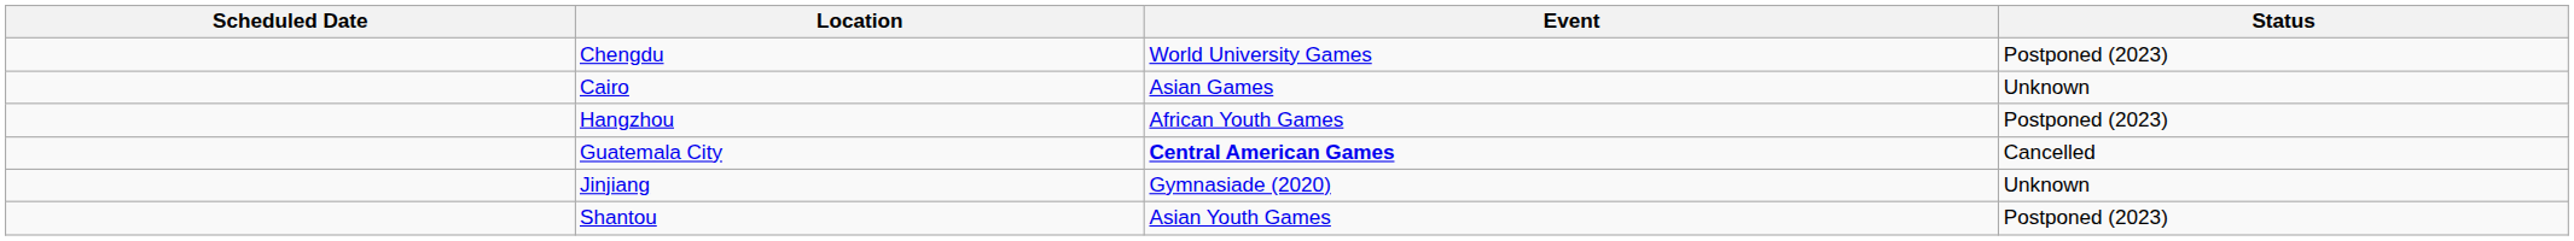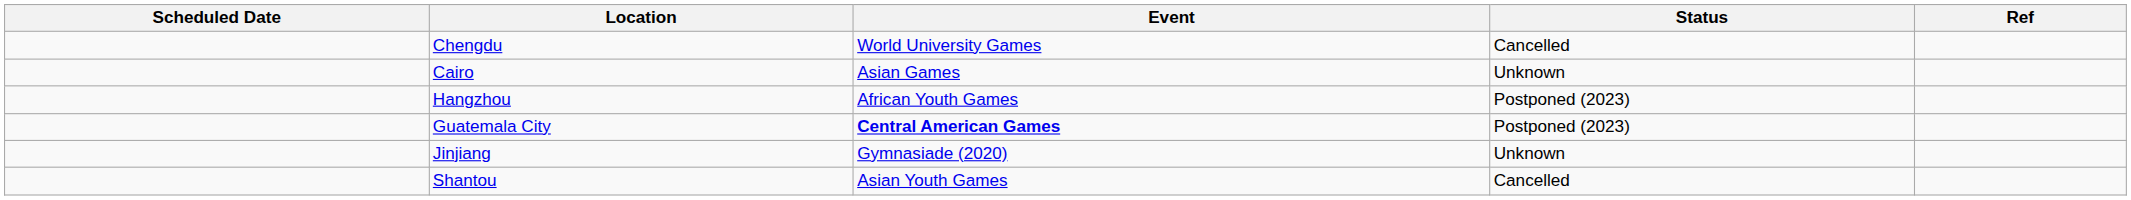+ column: Ref
Chengdu | Status: Postponed (2023) -> Cancelled
Guatemala City | Status: Cancelled -> Postponed (2023)
Shantou | Status: Postponed (2023) -> Cancelled
